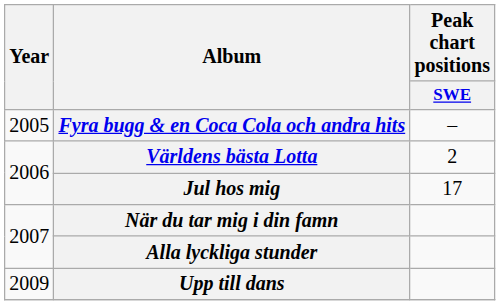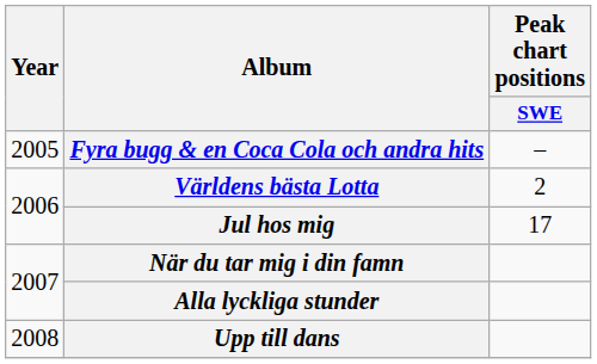Upp till dans | Year: 2009 -> 2008
